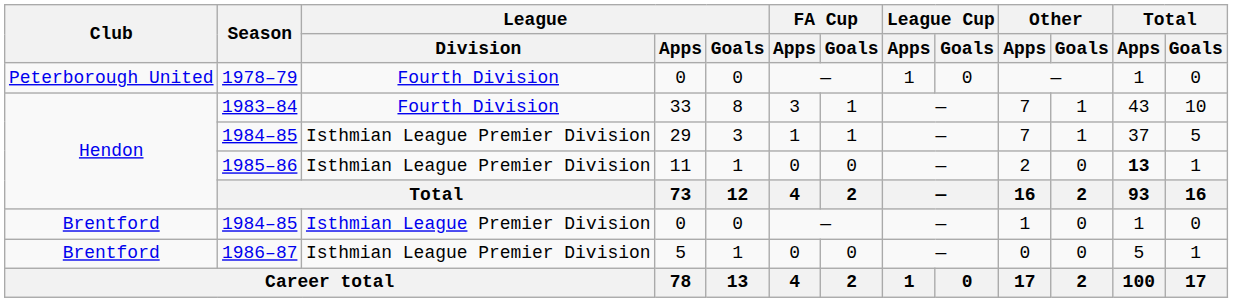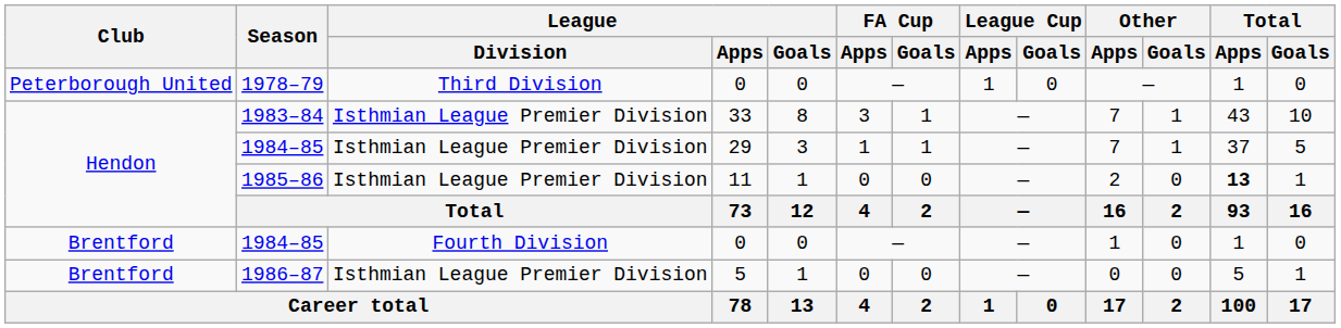1978–79 | League / Division: Fourth Division -> Third Division
1983–84 | League / Division: Fourth Division -> Isthmian League Premier Division
1984–85 / 0 | League / Division: Isthmian League Premier Division -> Fourth Division
